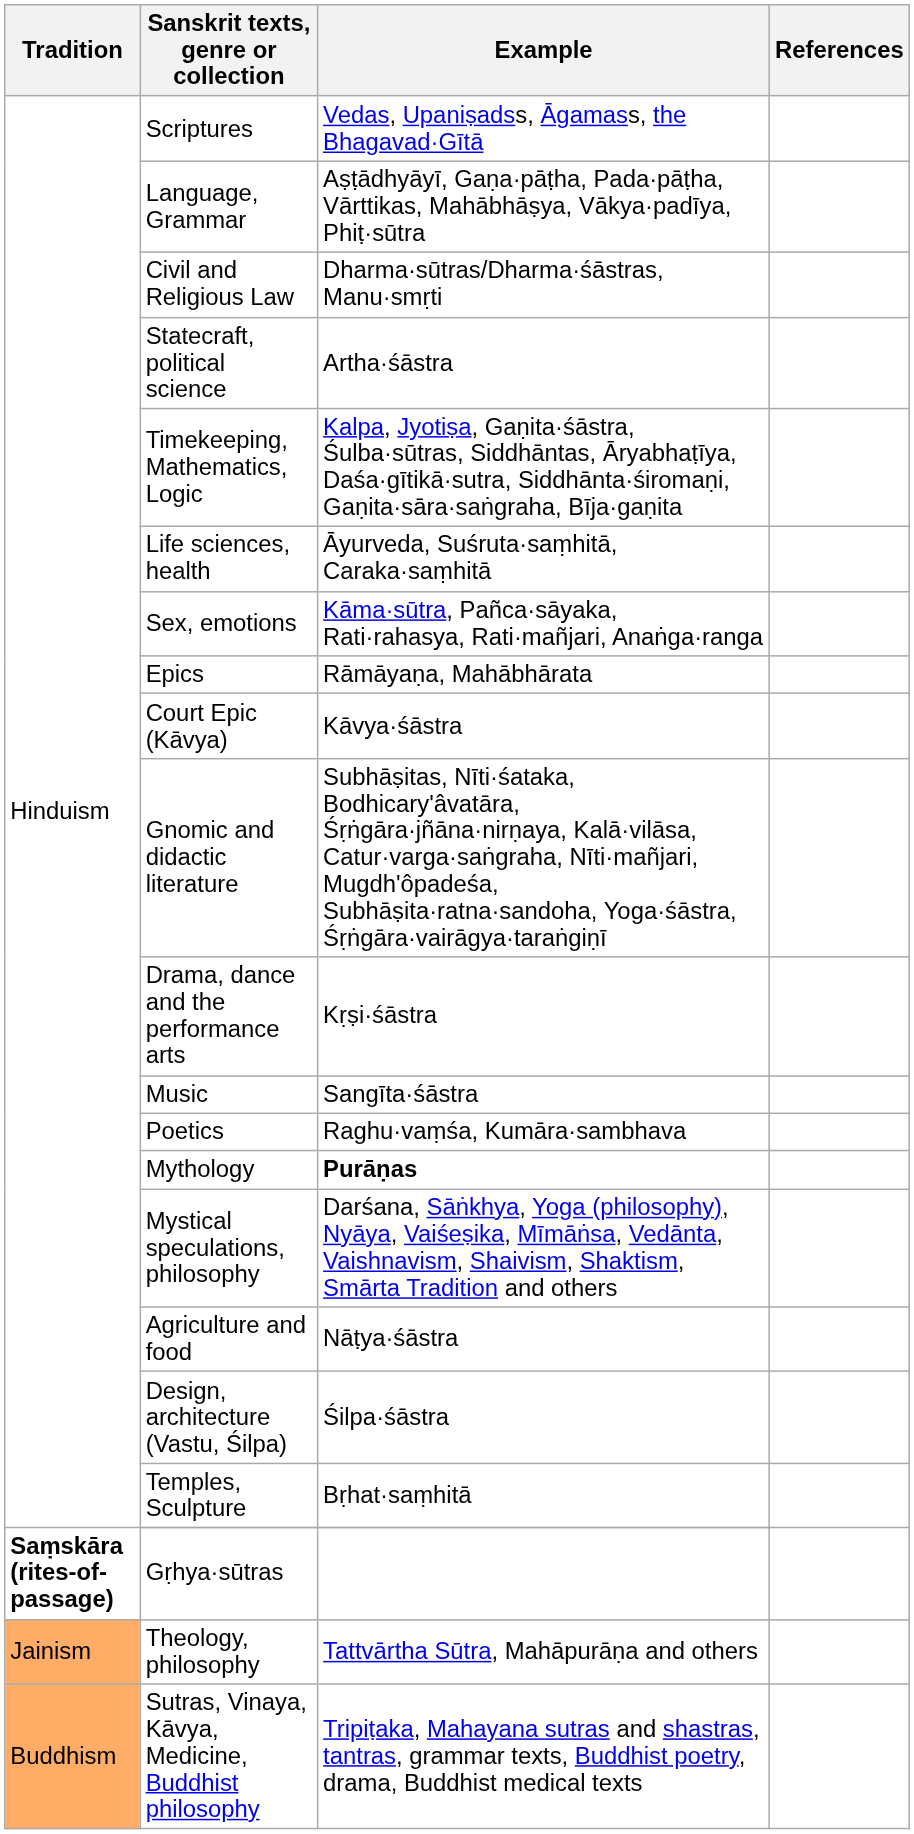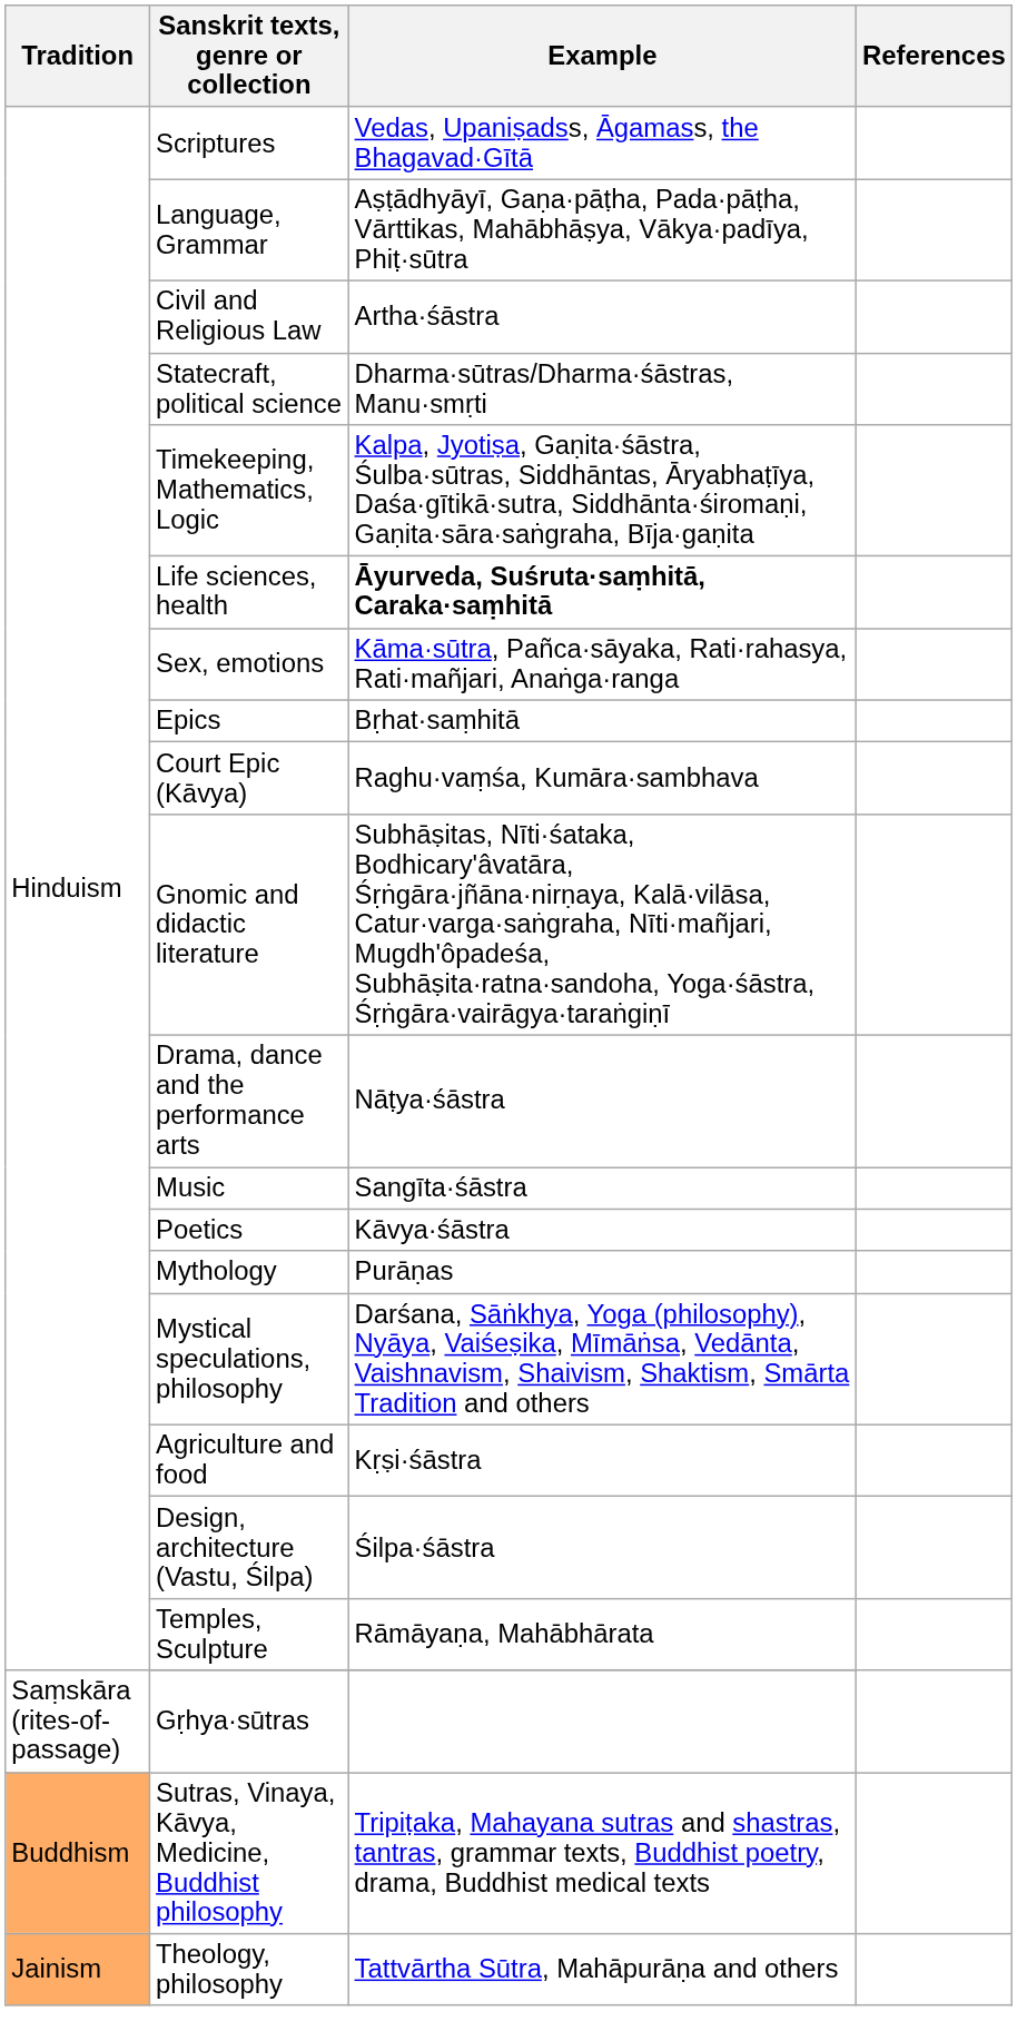Civil and Religious Law | Example: Dharma·sūtras/Dharma·śāstras, Manu·smṛti -> Artha·śāstra
Statecraft, political science | Example: Artha·śāstra -> Dharma·sūtras/Dharma·śāstras, Manu·smṛti
Life sciences, health | Example: normal -> bold
Epics | Example: Rāmāyaṇa, Mahābhārata -> Bṛhat·saṃhitā
Court Epic (Kāvya) | Example: Kāvya·śāstra -> Raghu·vaṃśa, Kumāra·sambhava
Drama, dance and the performance arts | Example: Kṛṣi·śāstra -> Nāṭya·śāstra
Poetics | Example: Raghu·vaṃśa, Kumāra·sambhava -> Kāvya·śāstra
Mythology | Example: bold -> normal
Agriculture and food | Example: Nāṭya·śāstra -> Kṛṣi·śāstra
Temples, Sculpture | Example: Bṛhat·saṃhitā -> Rāmāyaṇa, Mahābhārata
Gṛhya·sūtras | Tradition: bold -> normal
rows swapped: Sutras, Vinaya, Kāvya, Medicine, Buddhist philosophy <-> Theology, philosophy
